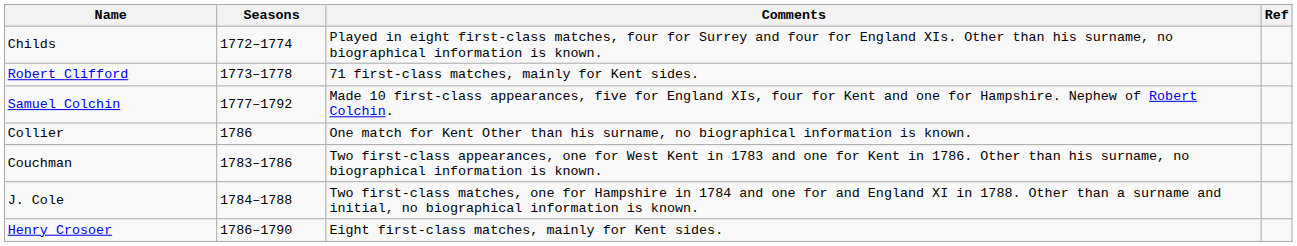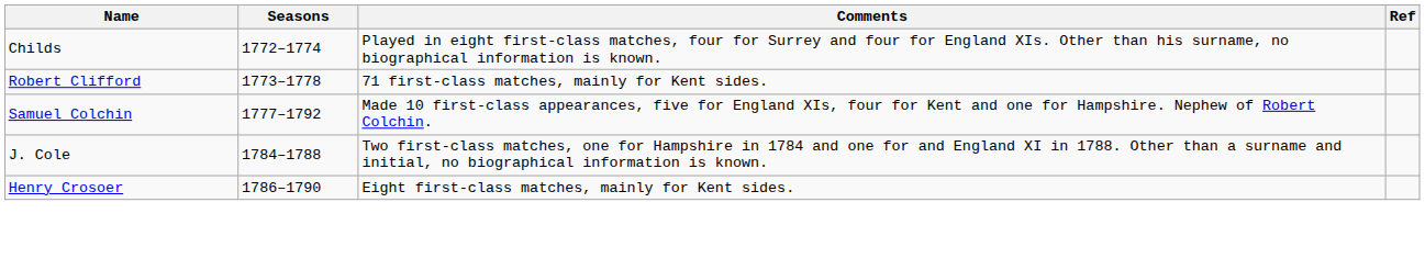- row: Collier | 1786 | One match for Kent Other than his surname, no biographical information is known.
- row: Couchman | 1783–1786 | Two first-class appearances, one for West Kent in 1783 and one for Kent in 1786. Other than his surname, no biographical information is known.
